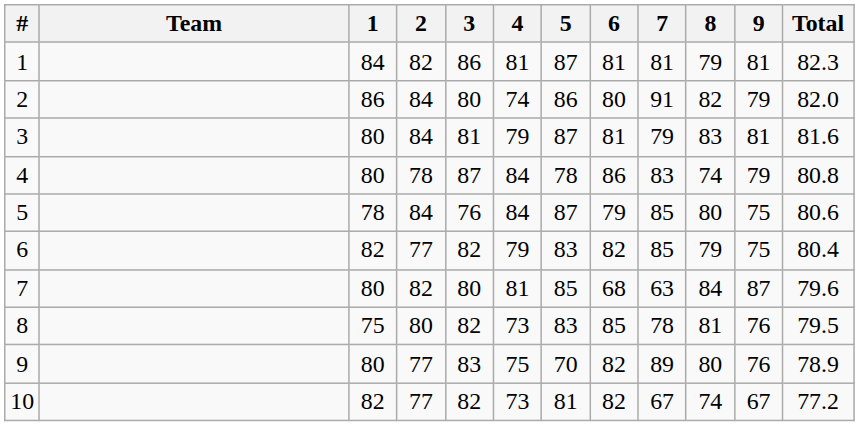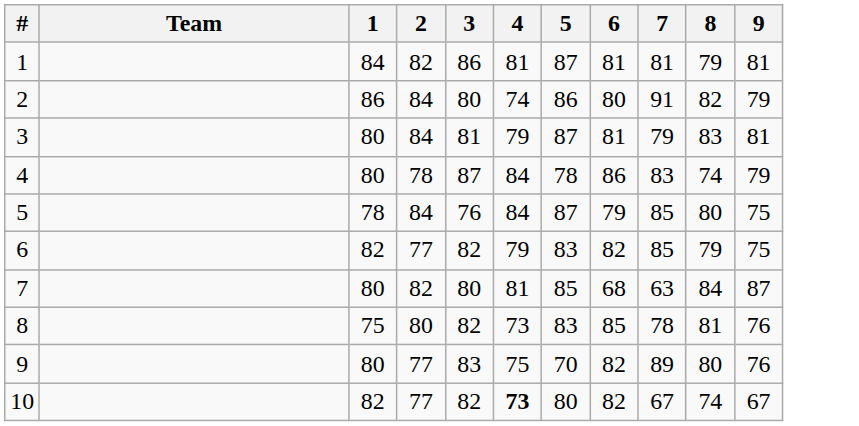- column: Total | 82.3 | 82.0 | 81.6 | 80.8 | 80.6 | 80.4 | 79.6 | 79.5 | 78.9 | 77.2
10 | 4: normal -> bold
10 | 5: 81 -> 80
